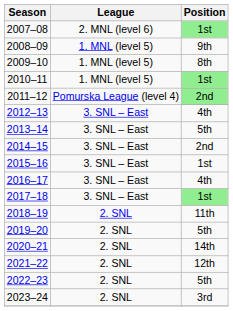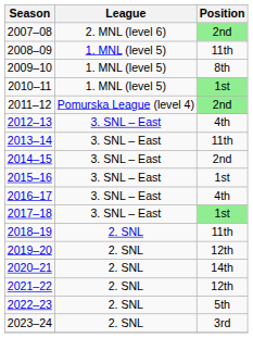2007–08 | Position: 1st -> 2nd
2008–09 | Position: 9th -> 11th
2013–14 | Position: 5th -> 11th
2019–20 | Position: 5th -> 12th
